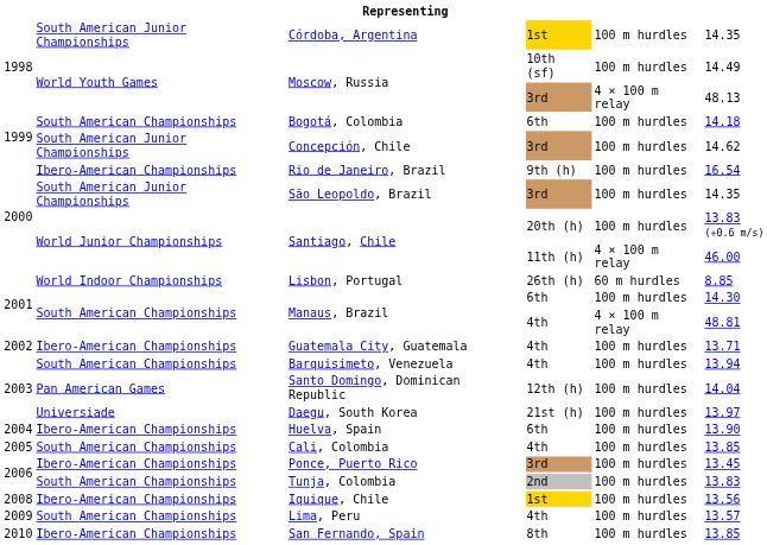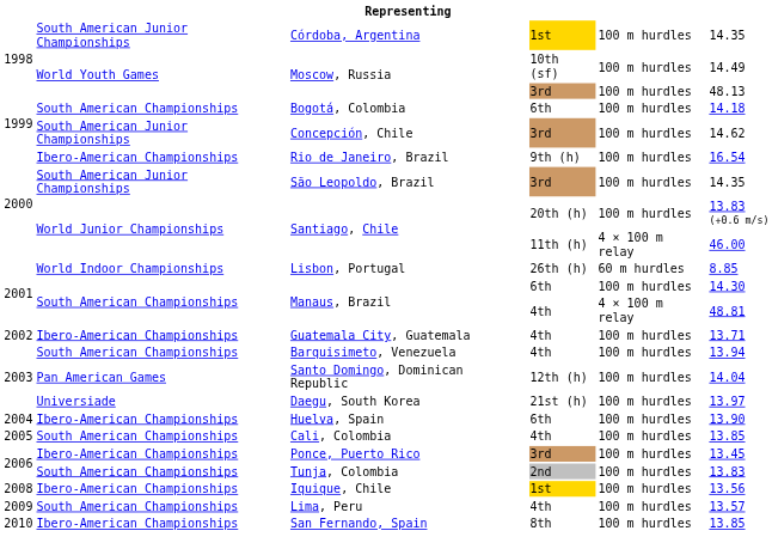Moscow, Russia / 3rd | column 5: 4 × 100 m relay -> 100 m hurdles
